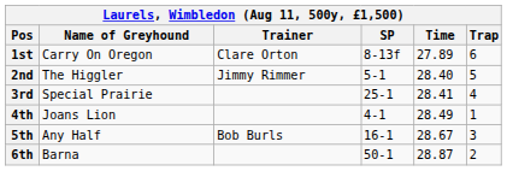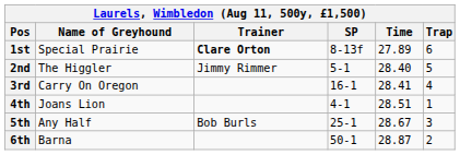1st | Name of Greyhound: Carry On Oregon -> Special Prairie
1st | Trainer: normal -> bold
3rd | Name of Greyhound: Special Prairie -> Carry On Oregon
3rd | SP: 25-1 -> 16-1
4th | Time: 28.49 -> 28.51
5th | SP: 16-1 -> 25-1
